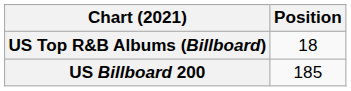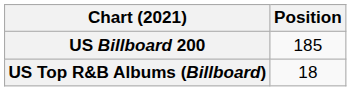rows swapped: US Billboard 200 <-> US Top R&B Albums (Billboard)
